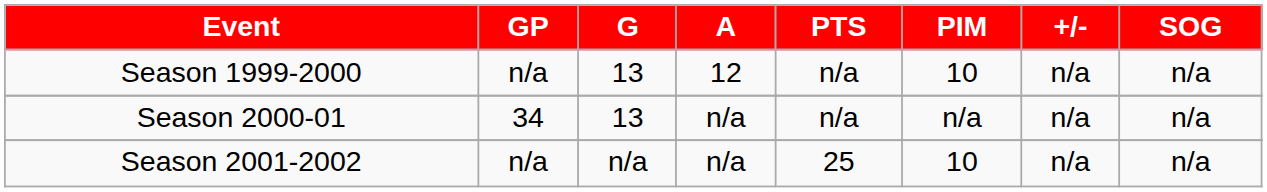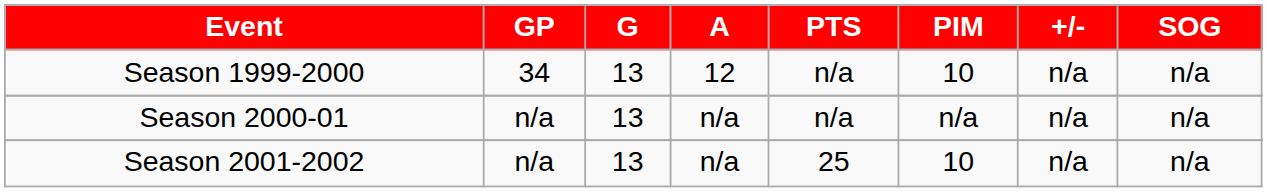Season 1999-2000 | GP: n/a -> 34
Season 2000-01 | GP: 34 -> n/a
Season 2001-2002 | G: n/a -> 13
